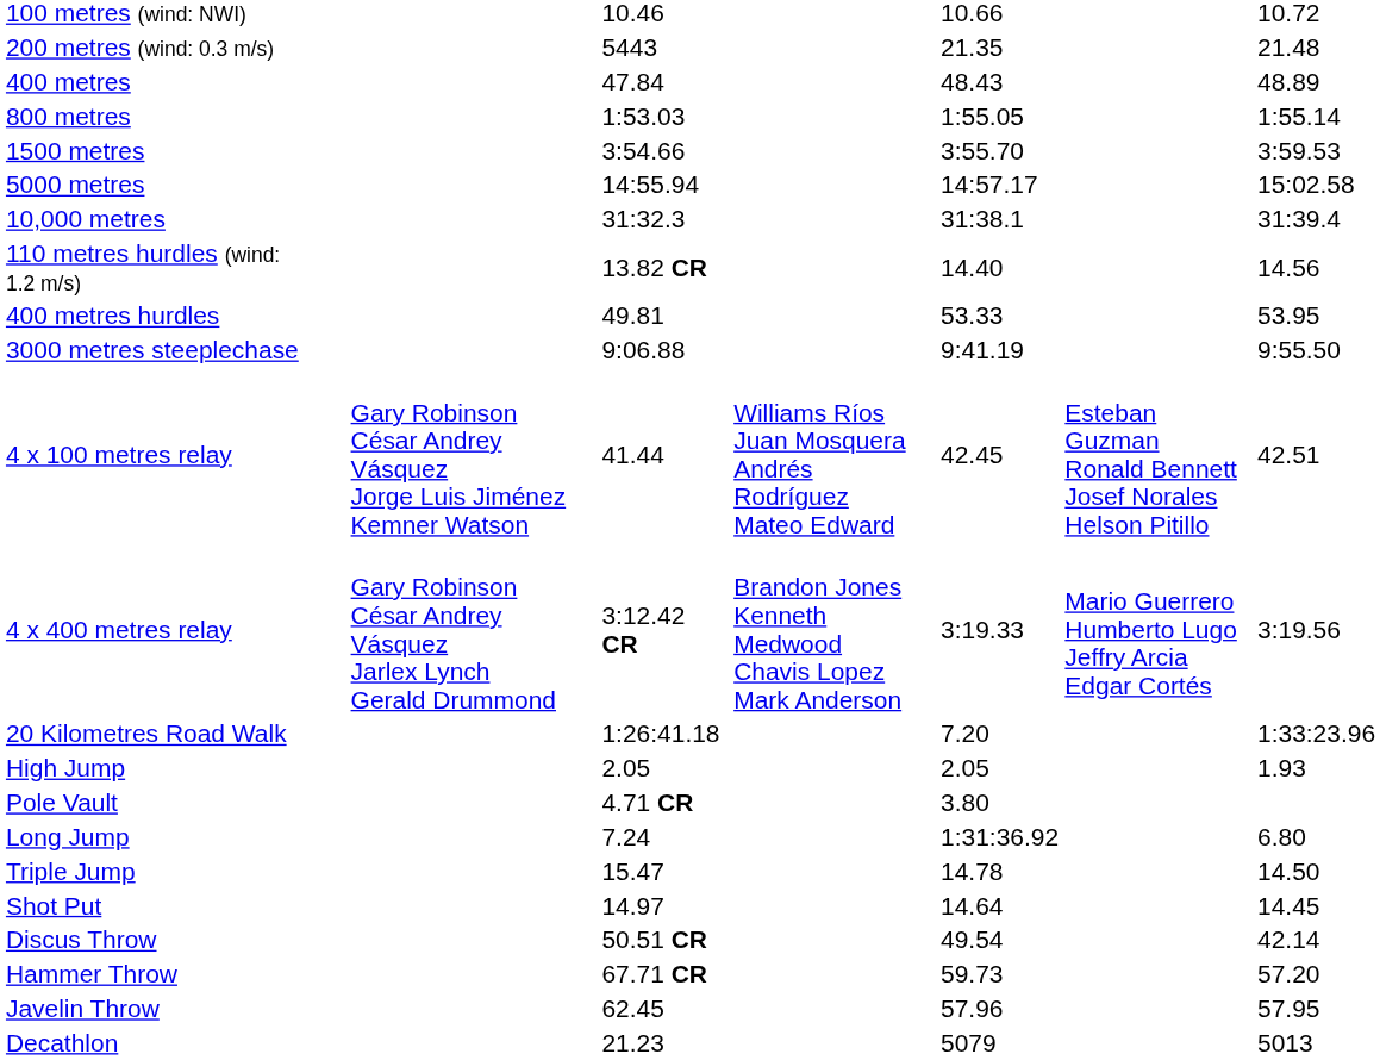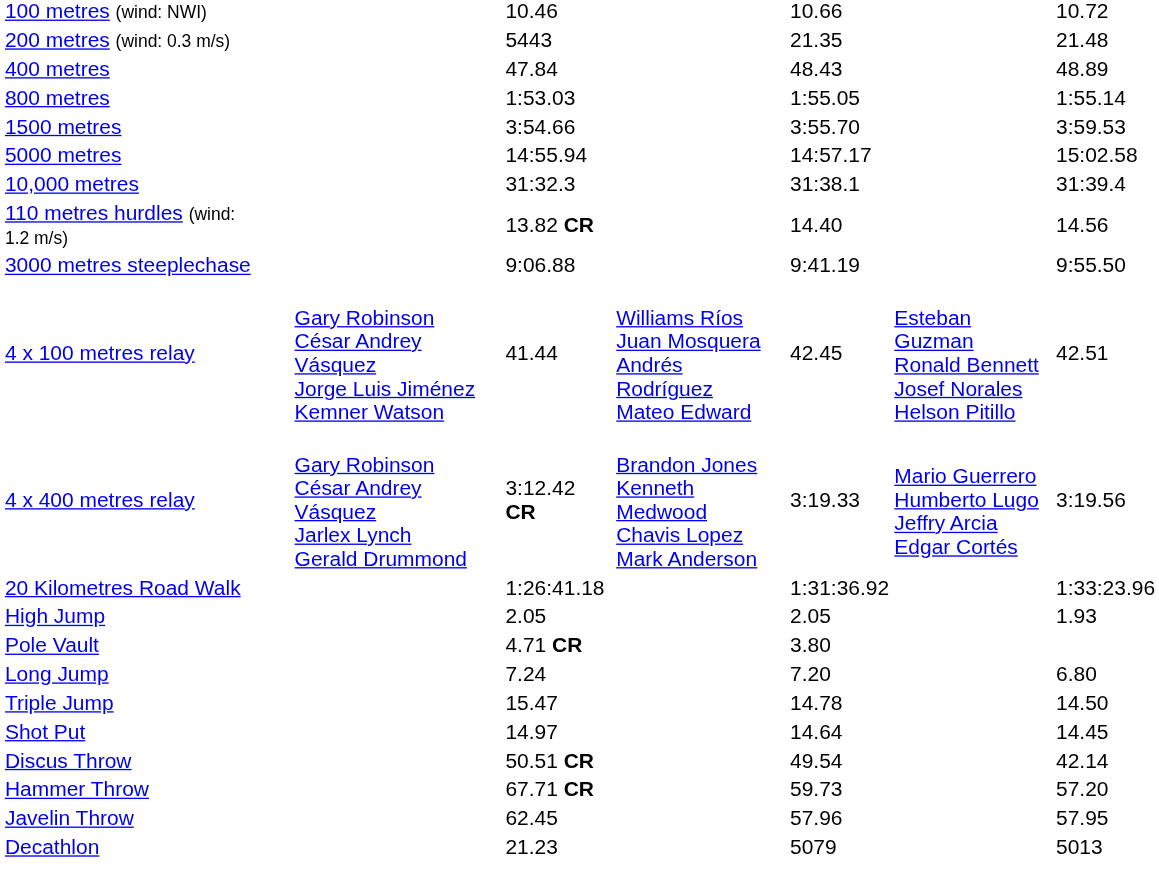- row: 400 metres hurdles | 49.81 | 53.33 | 53.95
20 Kilometres Road Walk | column 5: 7.20 -> 1:31:36.92
Long Jump | column 5: 1:31:36.92 -> 7.20
